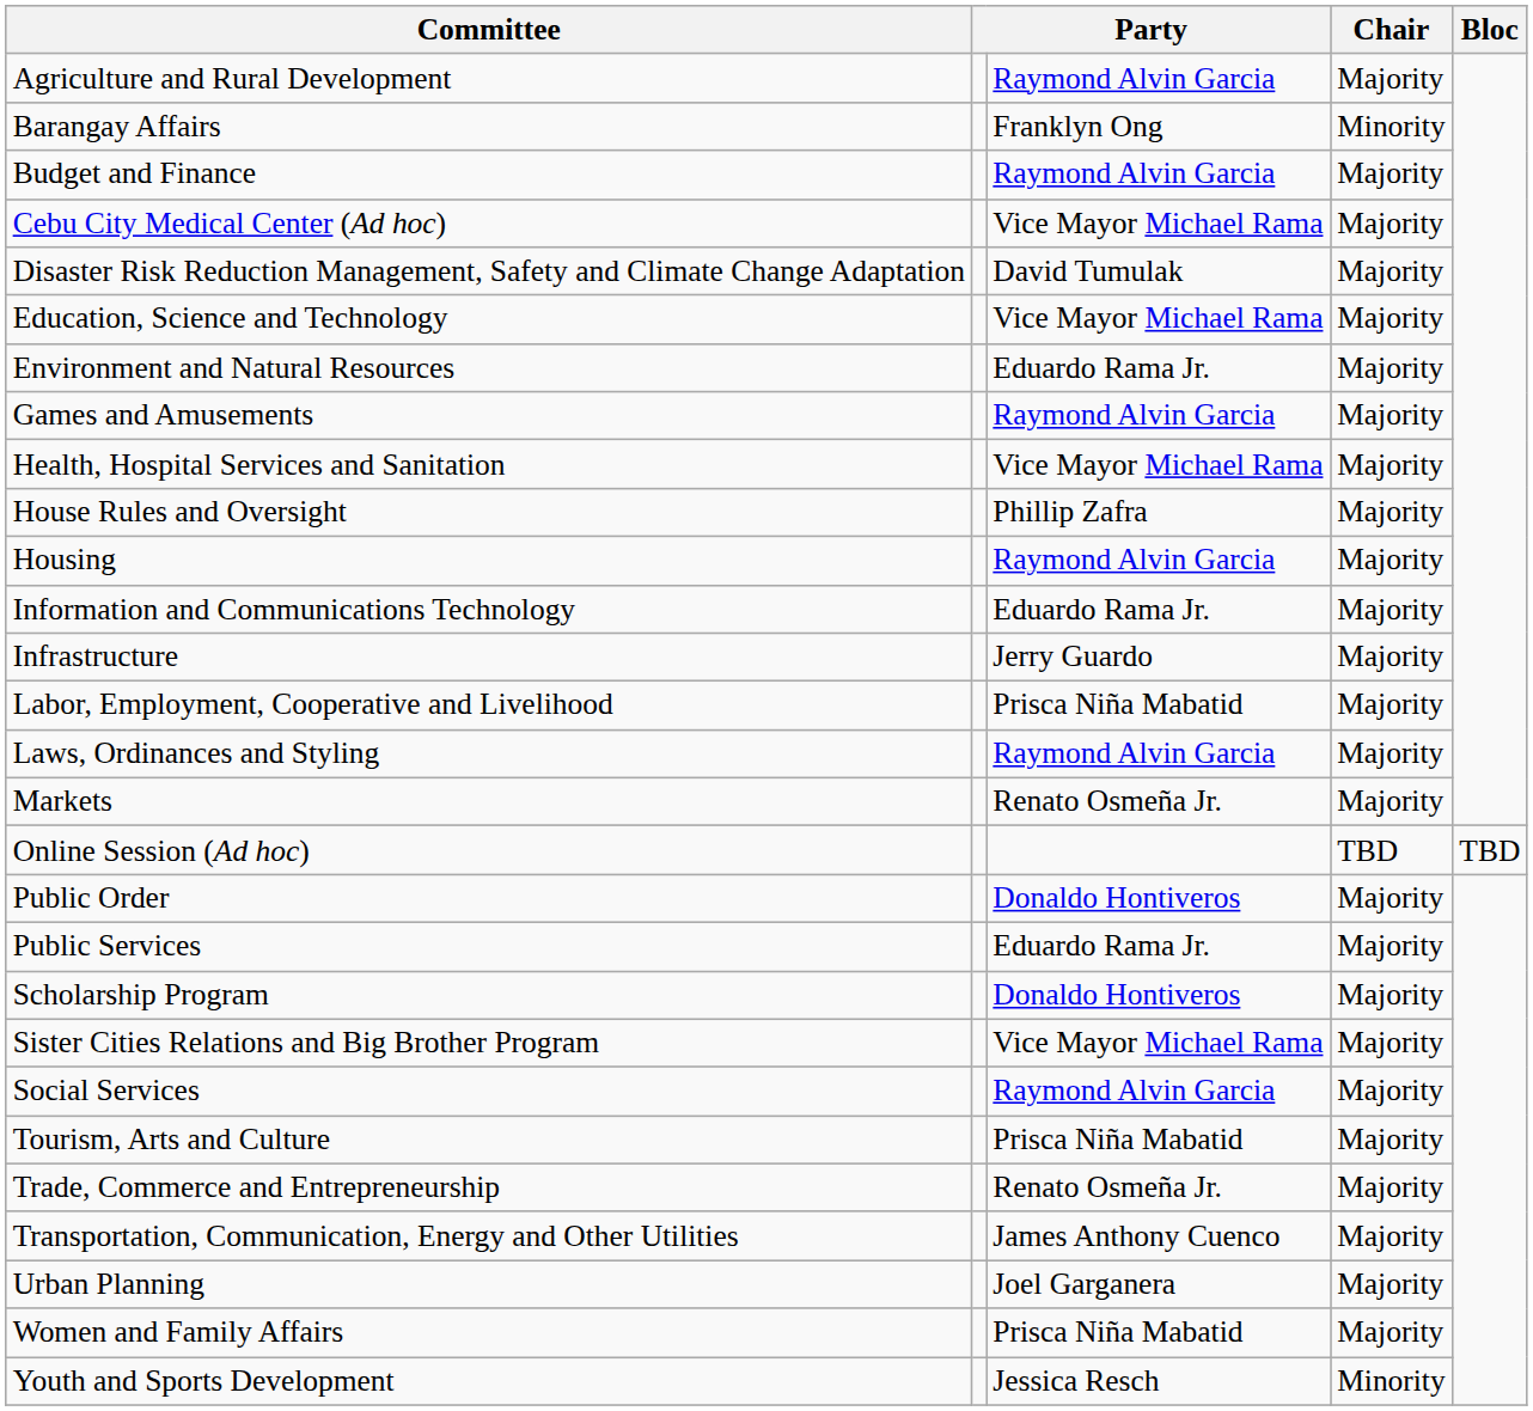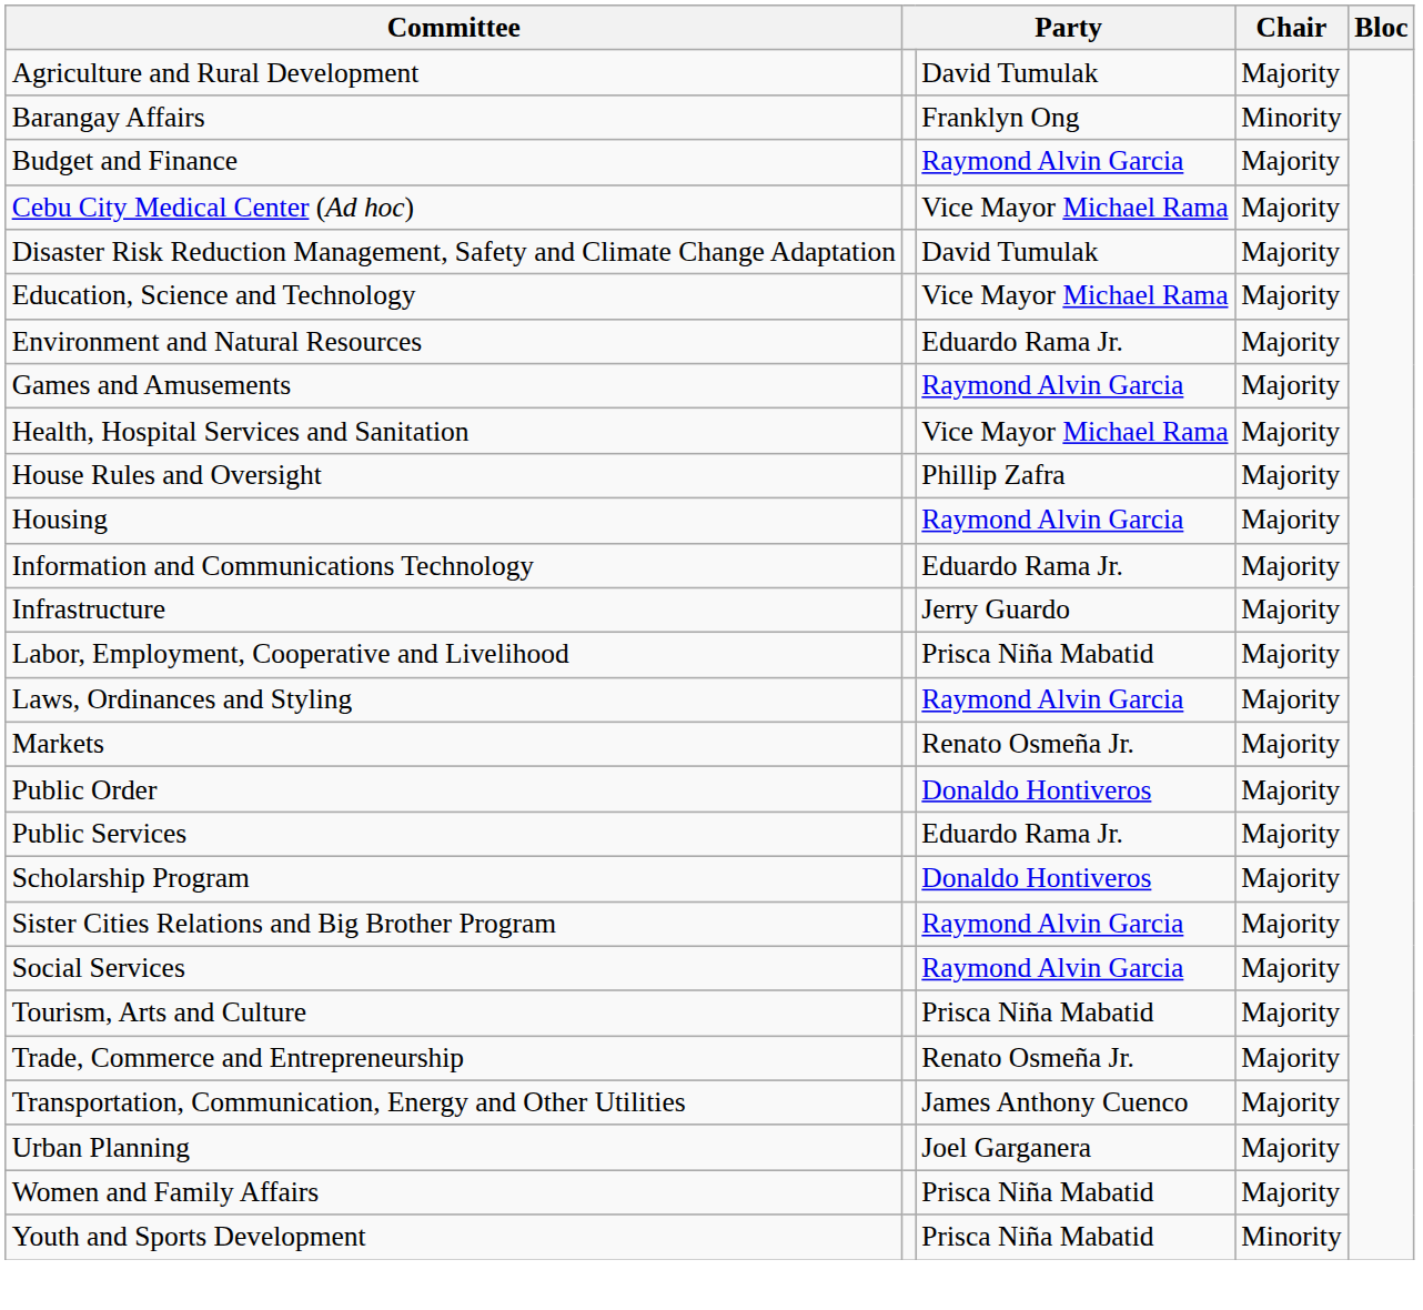Agriculture and Rural Development | column 3: Raymond Alvin Garcia -> David Tumulak
- row: Online Session (Ad hoc) | TBD | TBD
Sister Cities Relations and Big Brother Program | column 3: Vice Mayor Michael Rama -> Raymond Alvin Garcia
Youth and Sports Development | column 3: Jessica Resch -> Prisca Niña Mabatid
